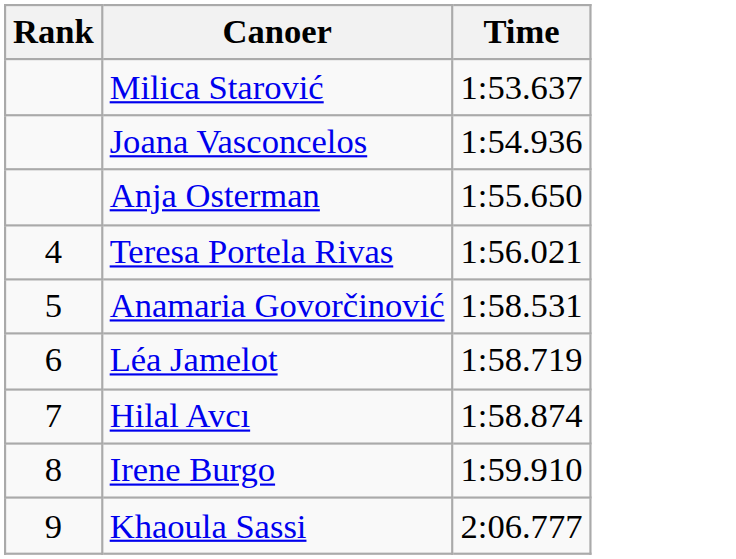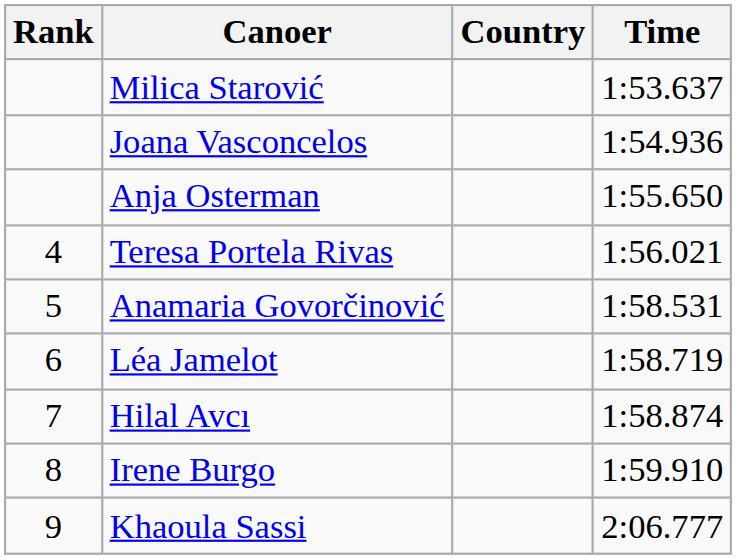+ column: Country
